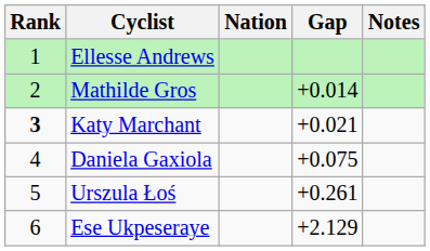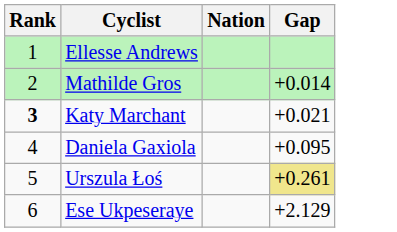- column: Notes
Daniela Gaxiola | Gap: +0.075 -> +0.095
Urszula Łoś | Gap: no background -> khaki background
